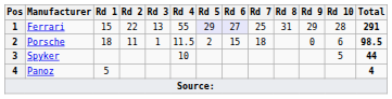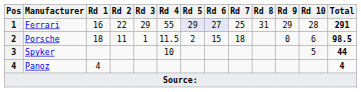Ferrari | Rd 1: 15 -> 16
Ferrari | Rd 3: 13 -> 29
Panoz | Rd 1: 5 -> 4
